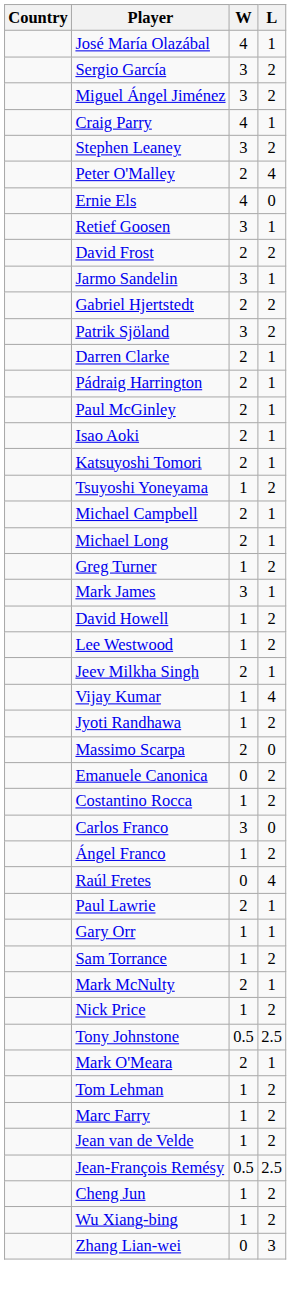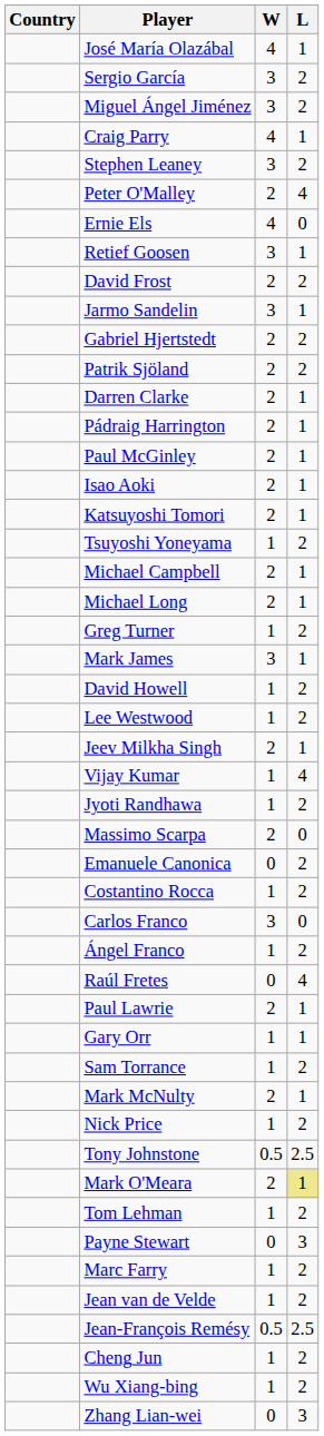Patrik Sjöland | W: 3 -> 2
Mark O'Meara | L: no background -> khaki background
+ row: Payne Stewart | 0 | 3
